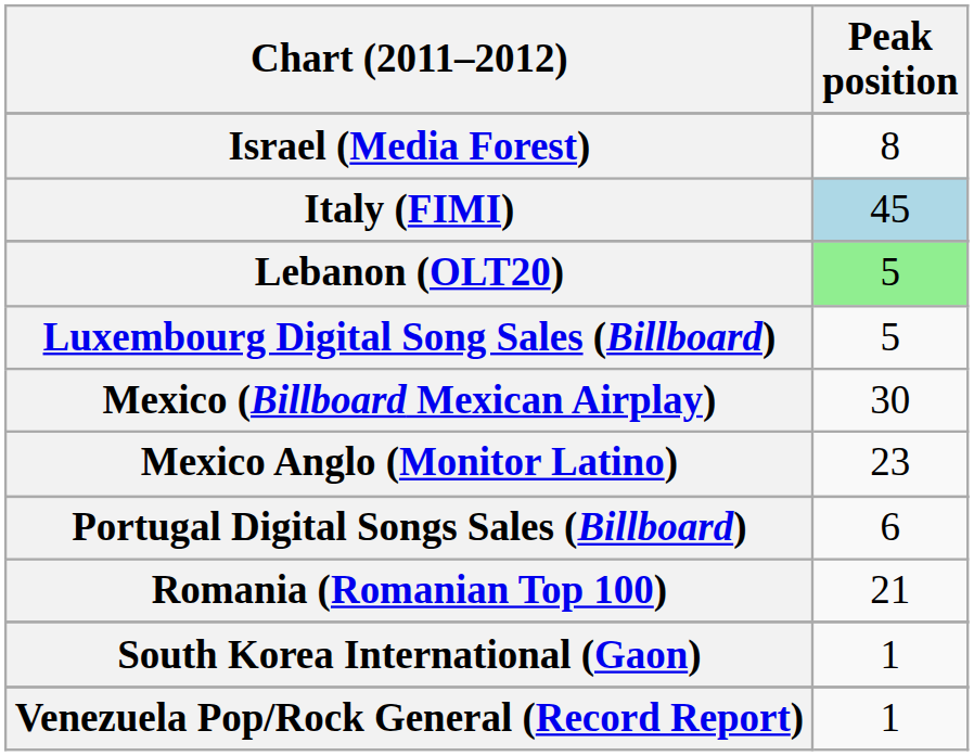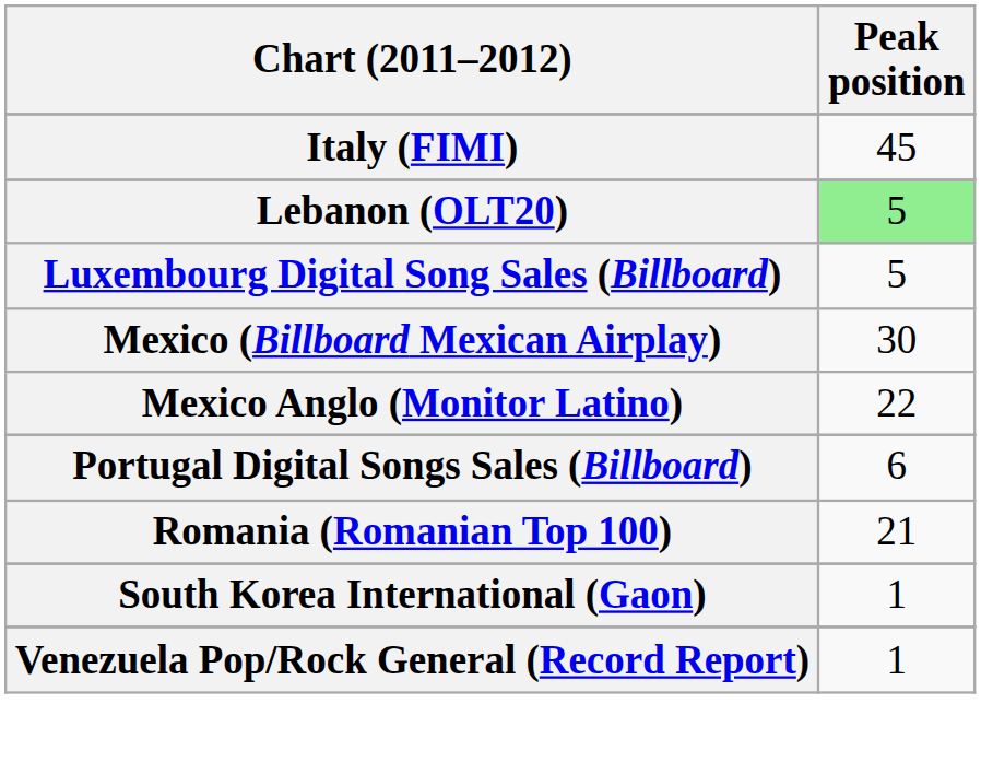- row: Israel (Media Forest) | 8
Italy (FIMI) | Peak position: lightblue background -> no background
Mexico Anglo (Monitor Latino) | Peak position: 23 -> 22
